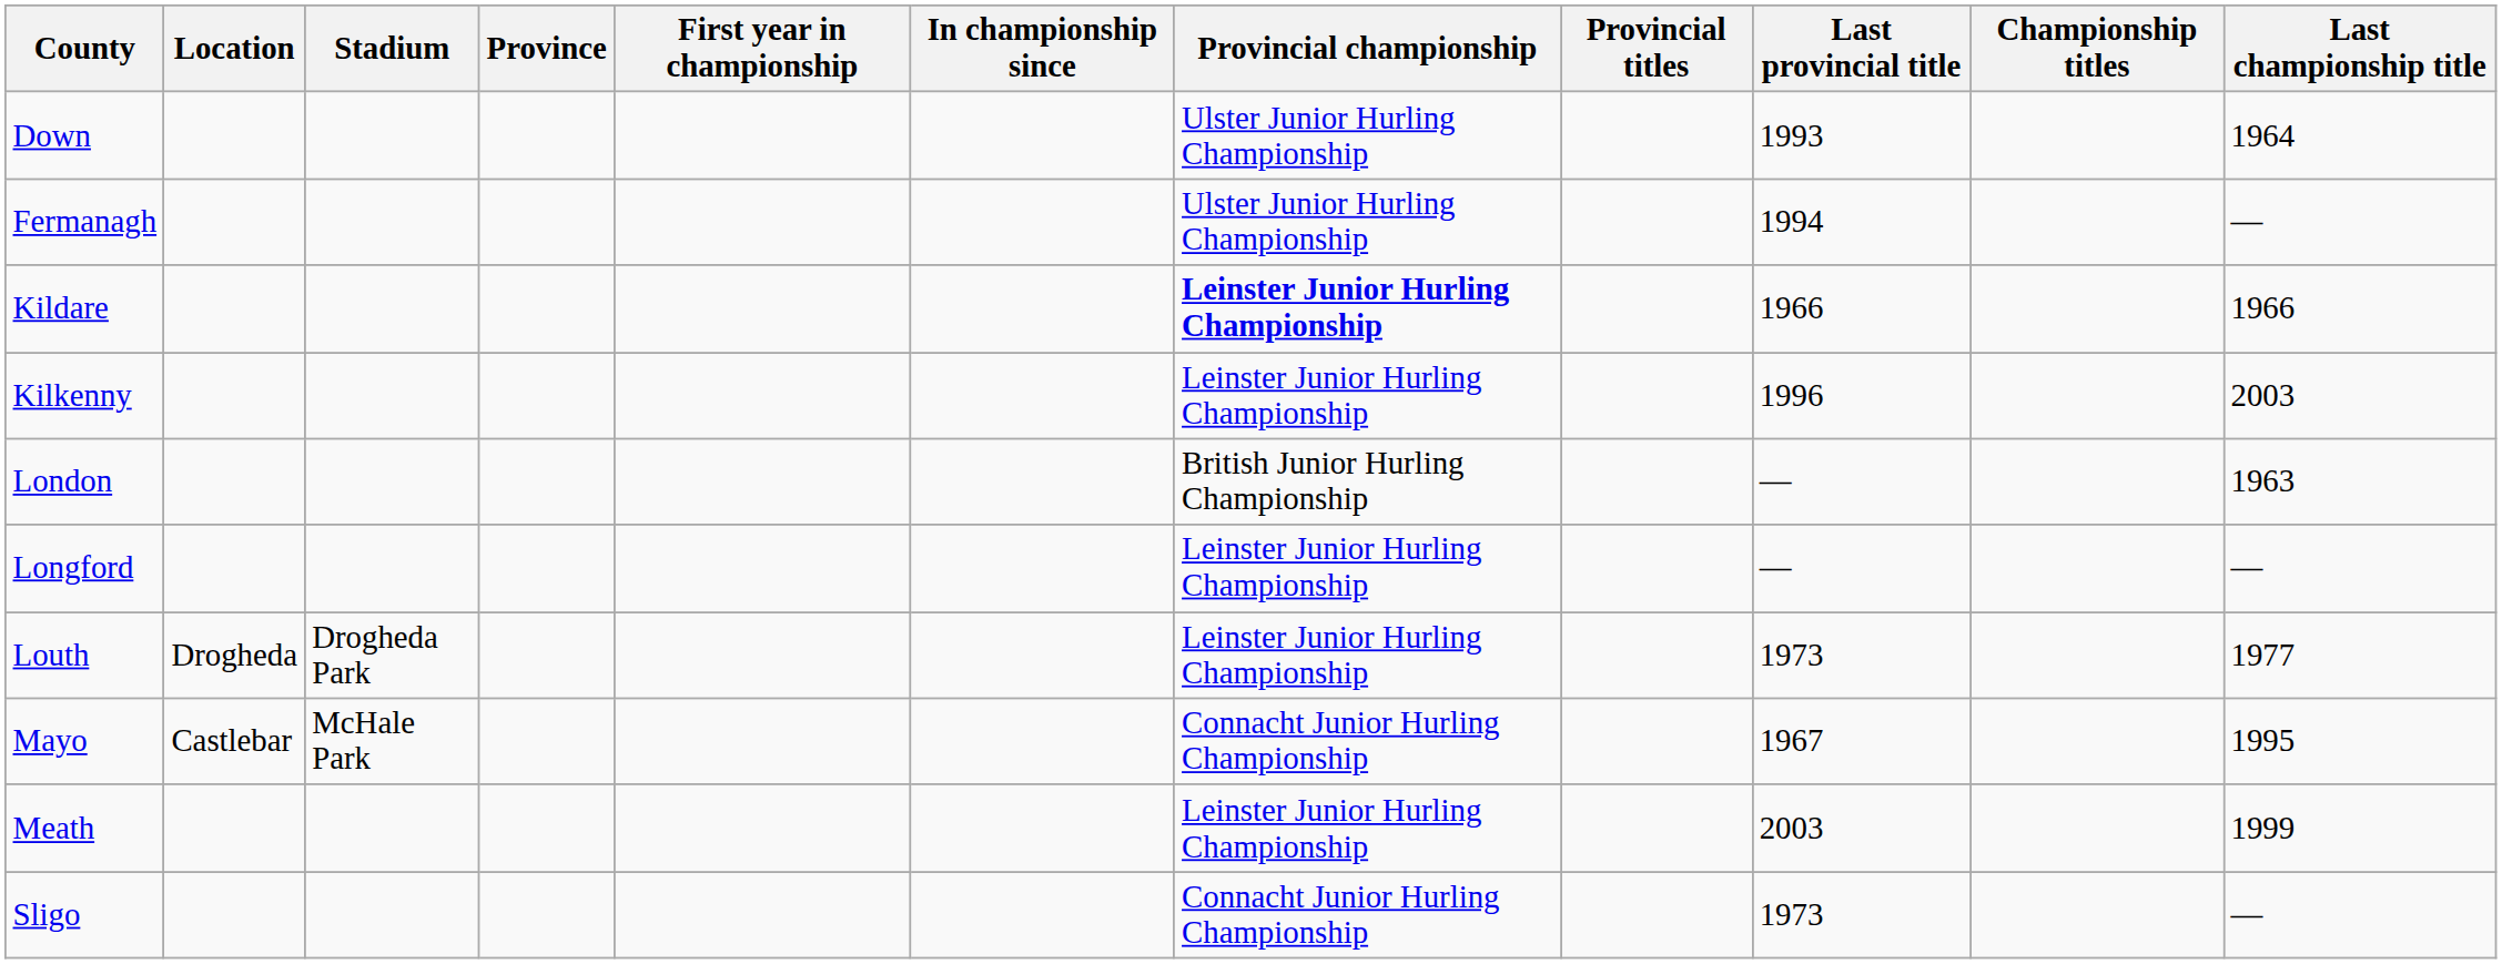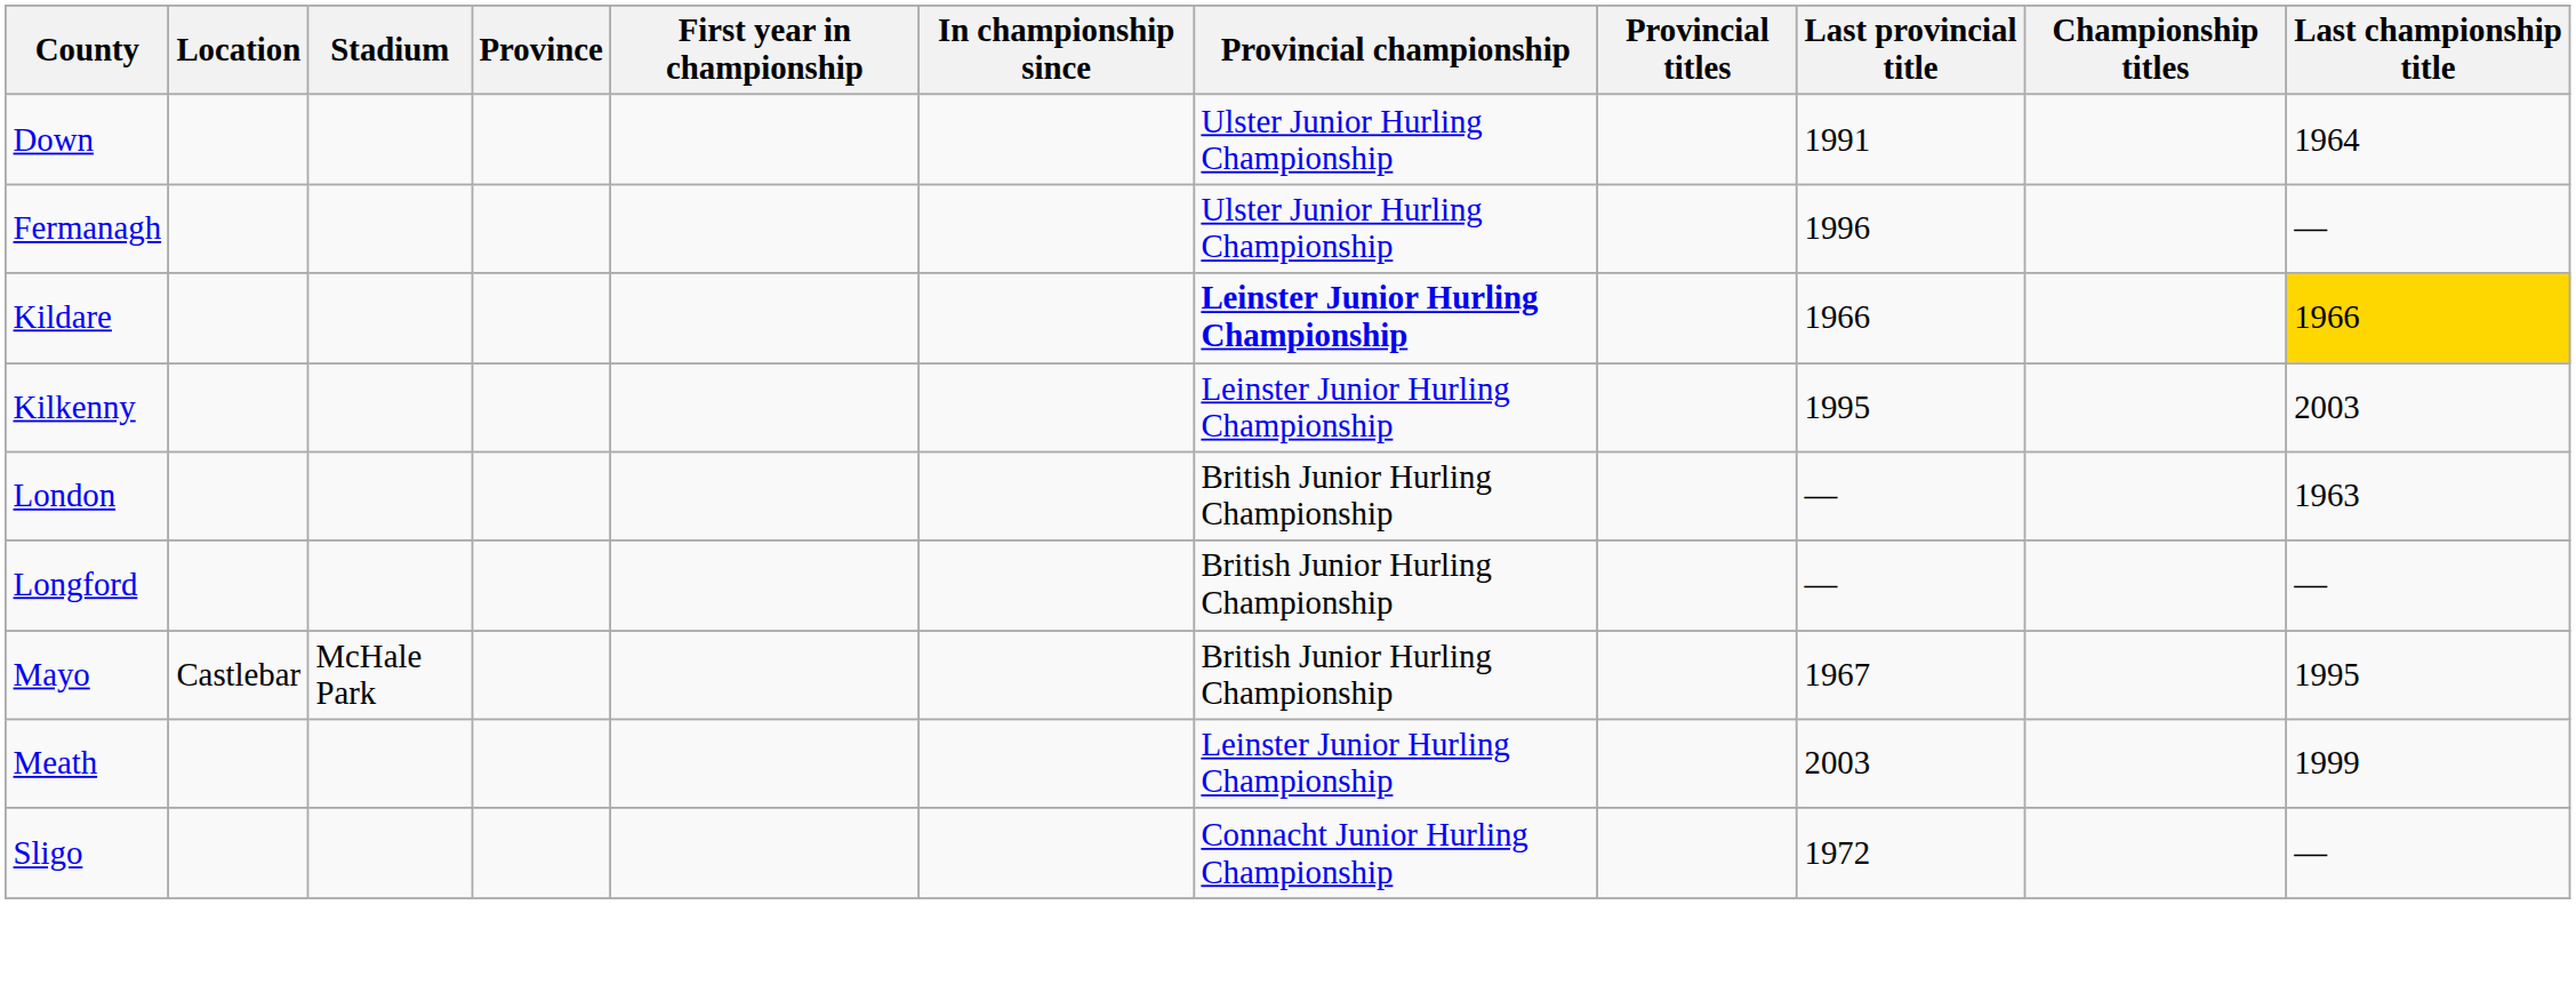Down | Last provincial title: 1993 -> 1991
Fermanagh | Last provincial title: 1994 -> 1996
Kildare | Last championship title: no background -> gold background
Kilkenny | Last provincial title: 1996 -> 1995
Longford | Provincial championship: Leinster Junior Hurling Championship -> British Junior Hurling Championship
- row: Louth | Drogheda | Drogheda Park | Leinster Junior Hurling Championship | 1973 | 1977
Mayo | Provincial championship: Connacht Junior Hurling Championship -> British Junior Hurling Championship
Sligo | Last provincial title: 1973 -> 1972
